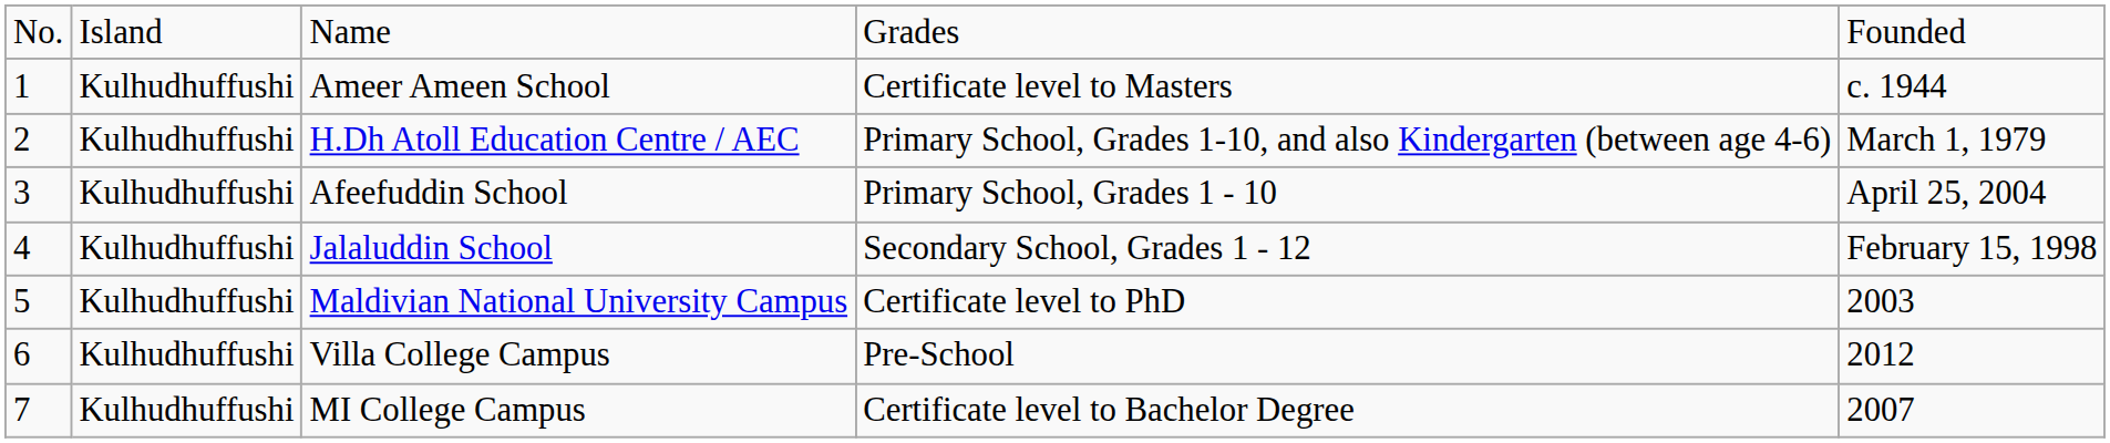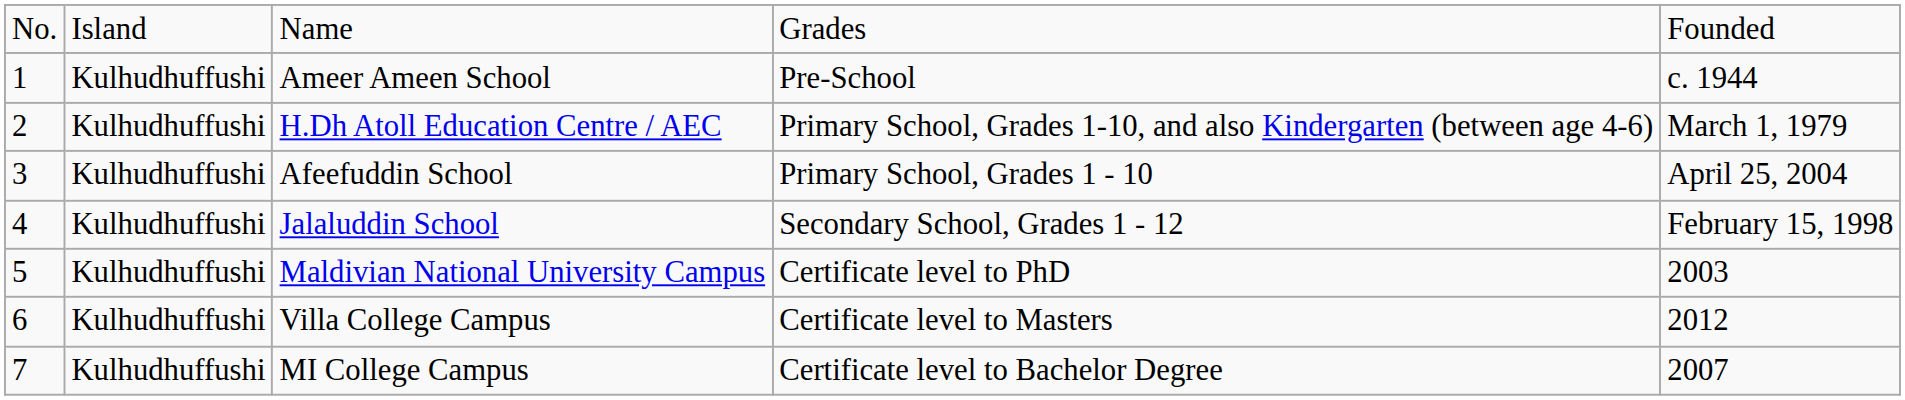Ameer Ameen School | column 4: Certificate level to Masters -> Pre-School
Villa College Campus | column 4: Pre-School -> Certificate level to Masters
